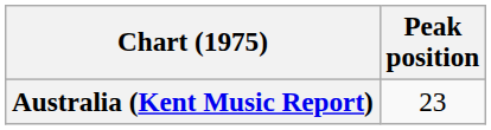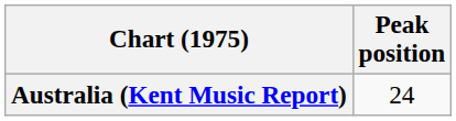Australia (Kent Music Report) | Peak position: 23 -> 24
